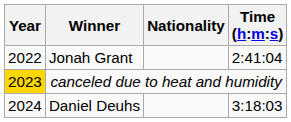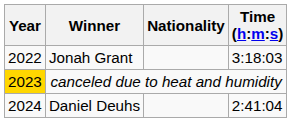Jonah Grant | Time (h:m:s): 2:41:04 -> 3:18:03
Daniel Deuhs | Time (h:m:s): 3:18:03 -> 2:41:04
